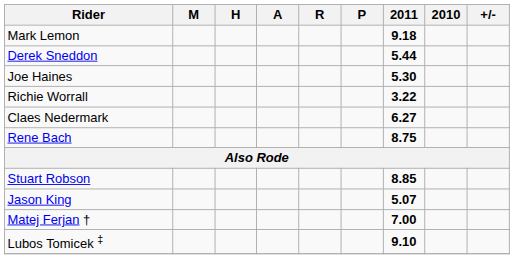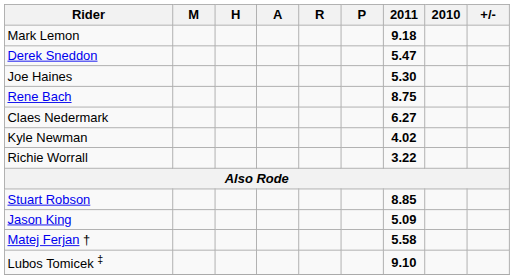Derek Sneddon | 2011: 5.44 -> 5.47
rows swapped: Rene Bach <-> Richie Worrall
+ row: Kyle Newman | 4.02
Jason King | 2011: 5.07 -> 5.09
Matej Ferjan † | 2011: 7.00 -> 5.58
